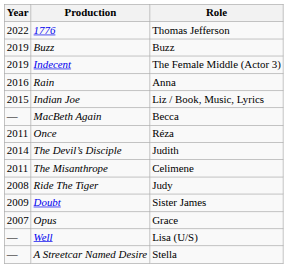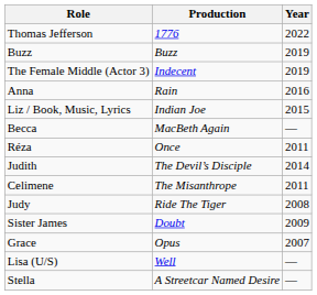columns swapped: Year <-> Role
